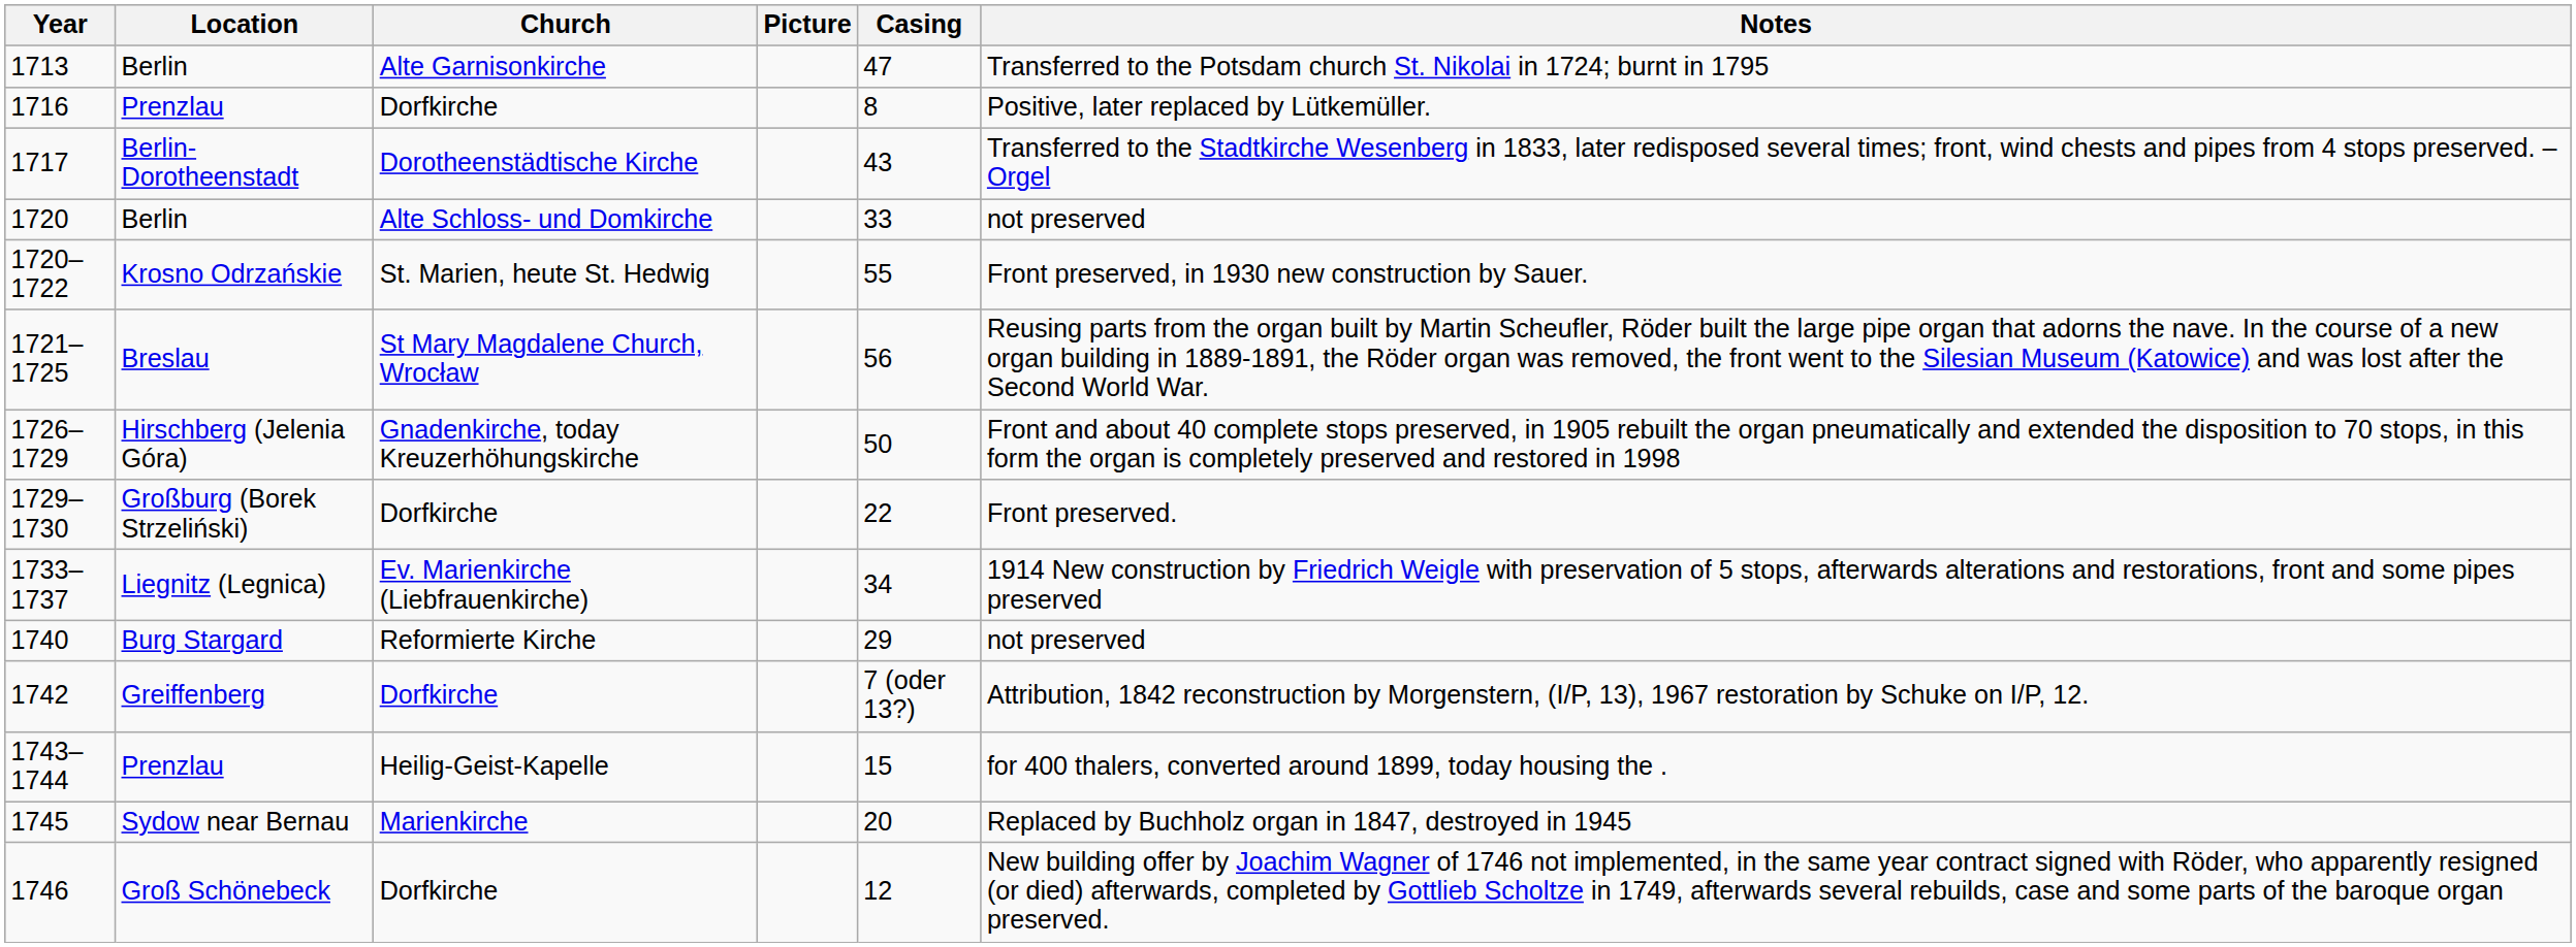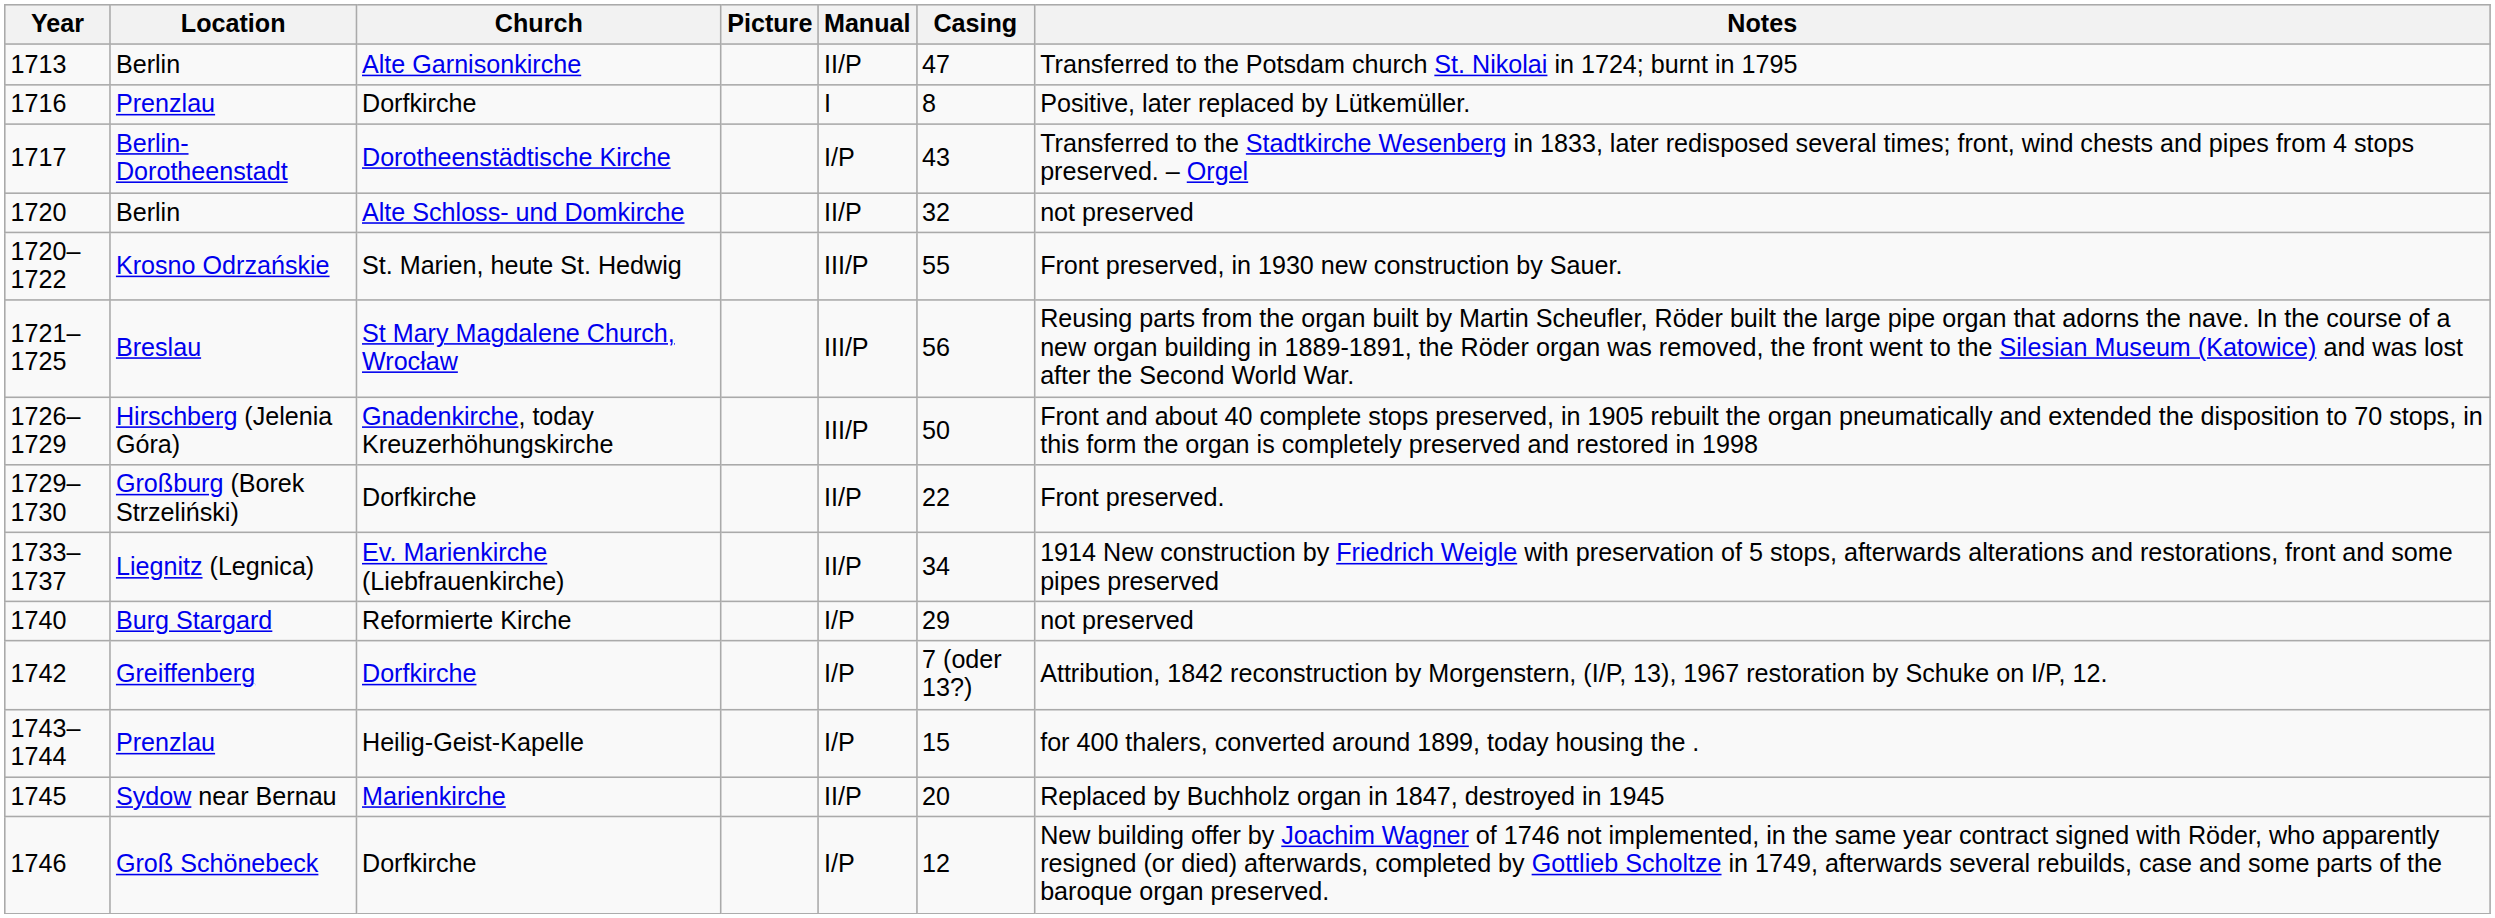+ column: Manual | II/P | I | I/P | II/P | III/P | III/P | III/P | II/P | II/P | I/P | I/P | I/P | II/P | I/P
1720 | Casing: 33 -> 32
